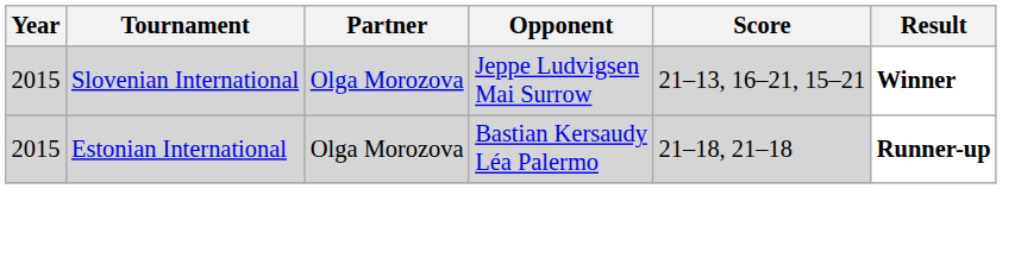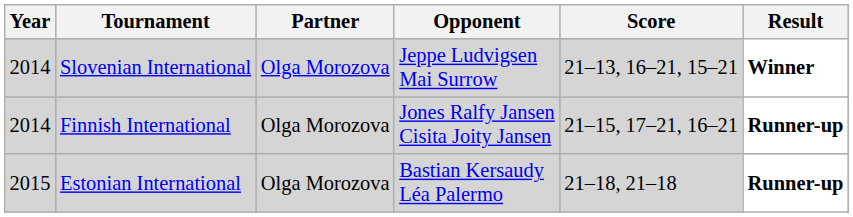Slovenian International | Year: 2015 -> 2014
+ row: 2014 | Finnish International | Olga Morozova | Jones Ralfy Jansen Cisita Joity Jansen | 21–15, 17–21, 16–21 | Runner-up
